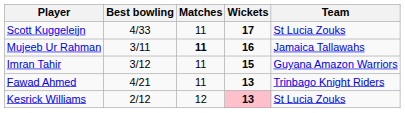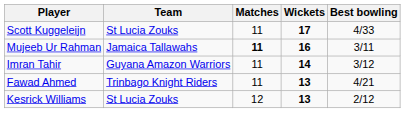columns swapped: Team <-> Best bowling
Imran Tahir | Wickets: 15 -> 14
Kesrick Williams | Wickets: pink background -> no background
